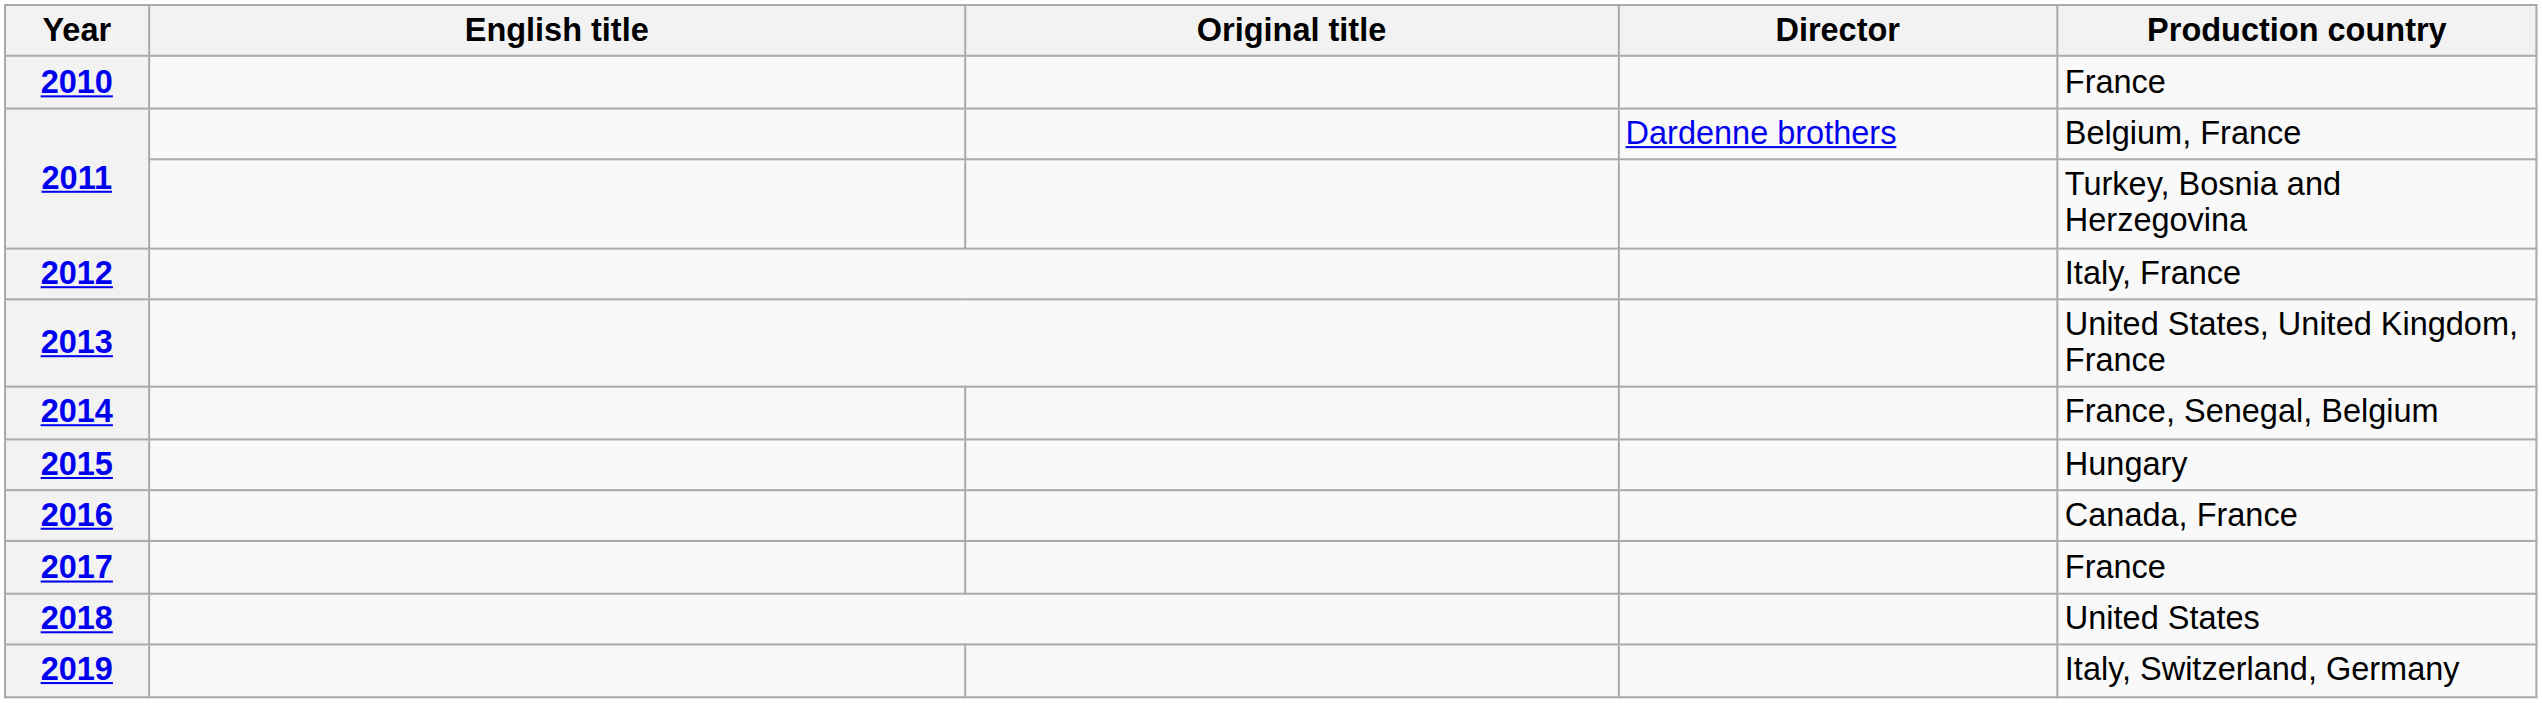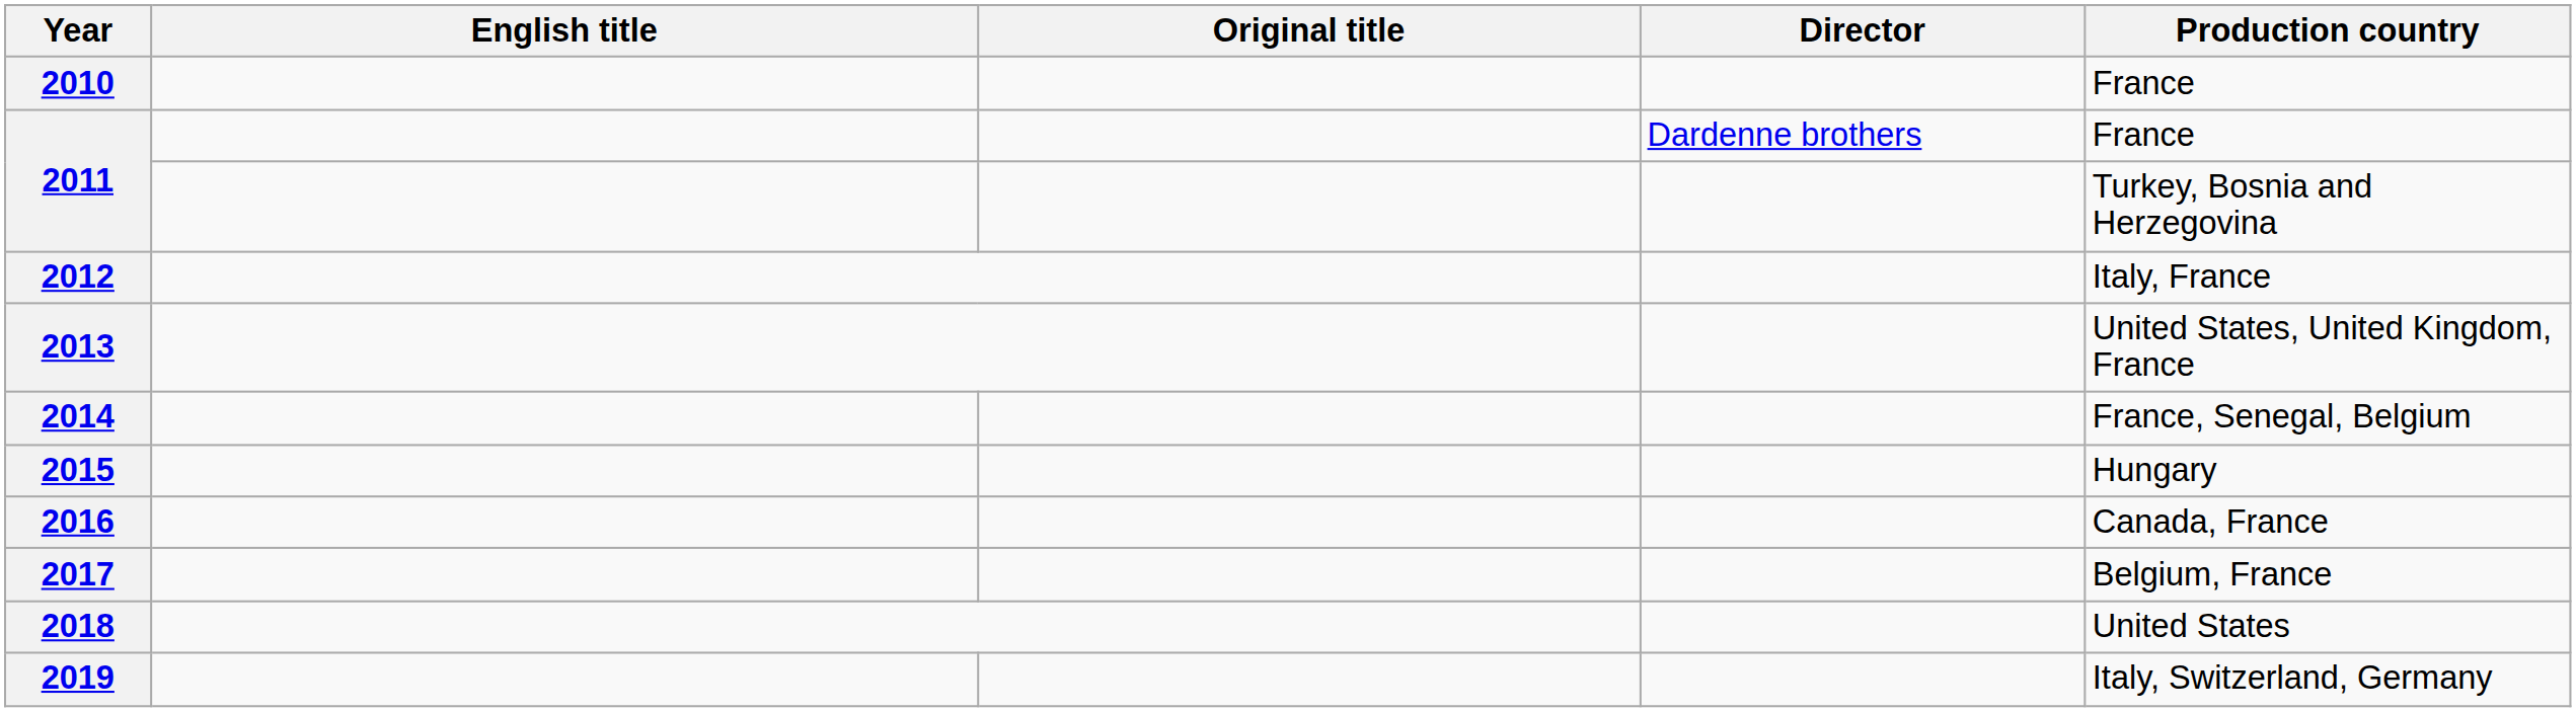2011 / Dardenne brothers | Production country: Belgium, France -> France
2017 | Production country: France -> Belgium, France
